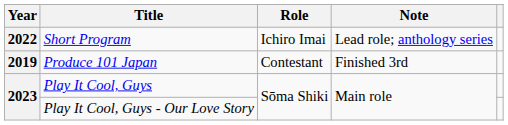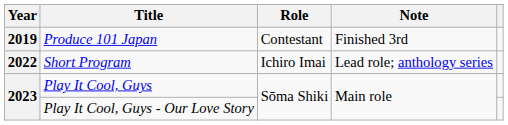rows swapped: Produce 101 Japan <-> Short Program
